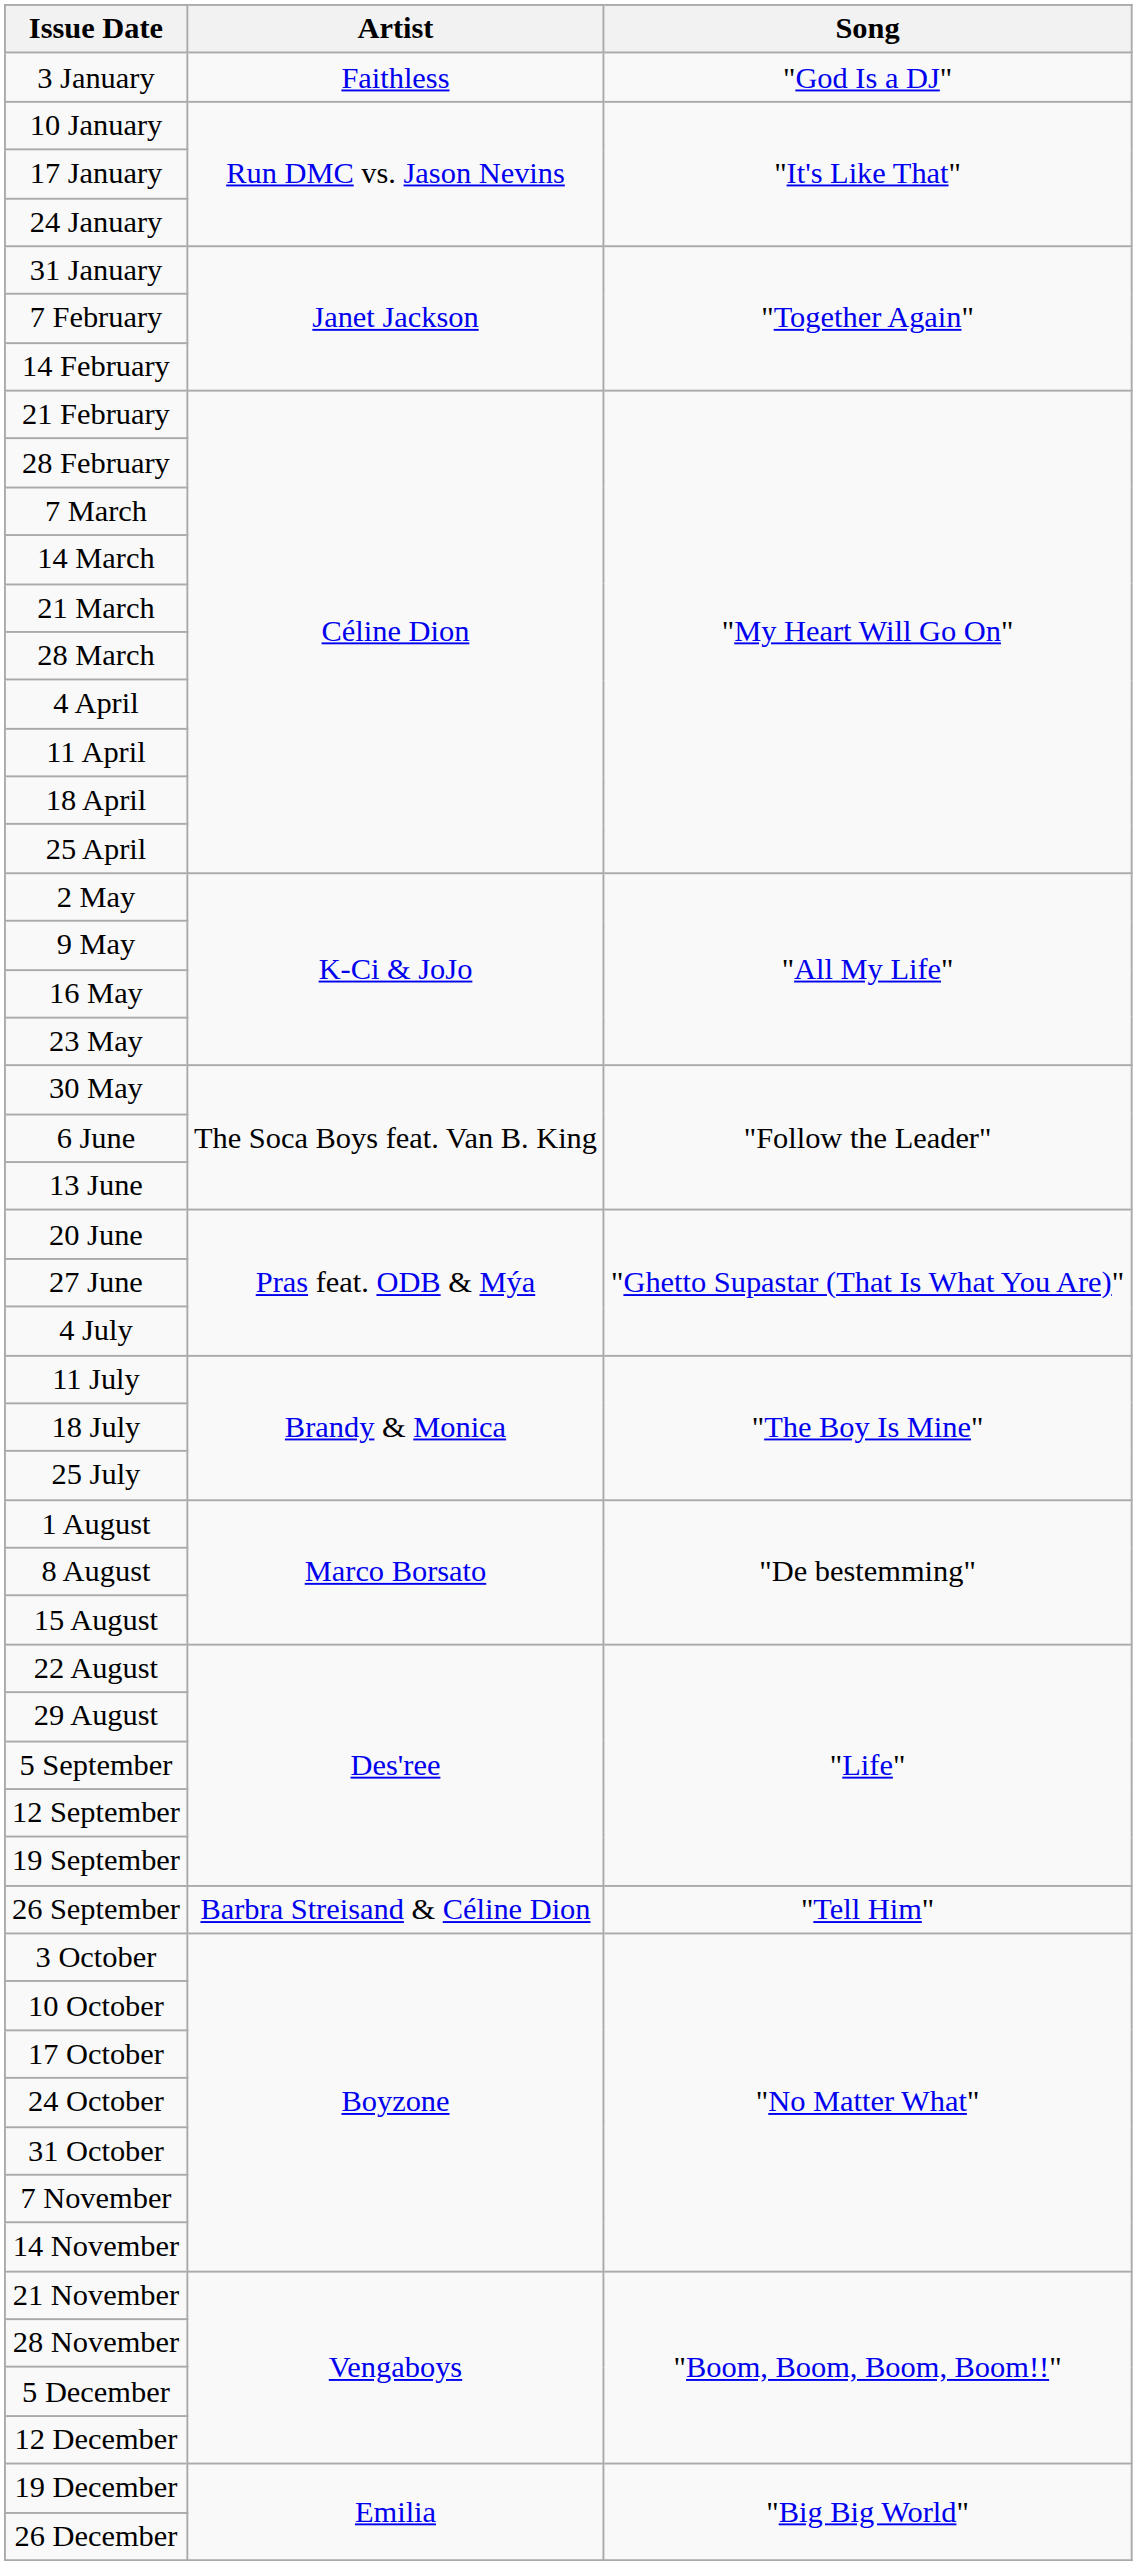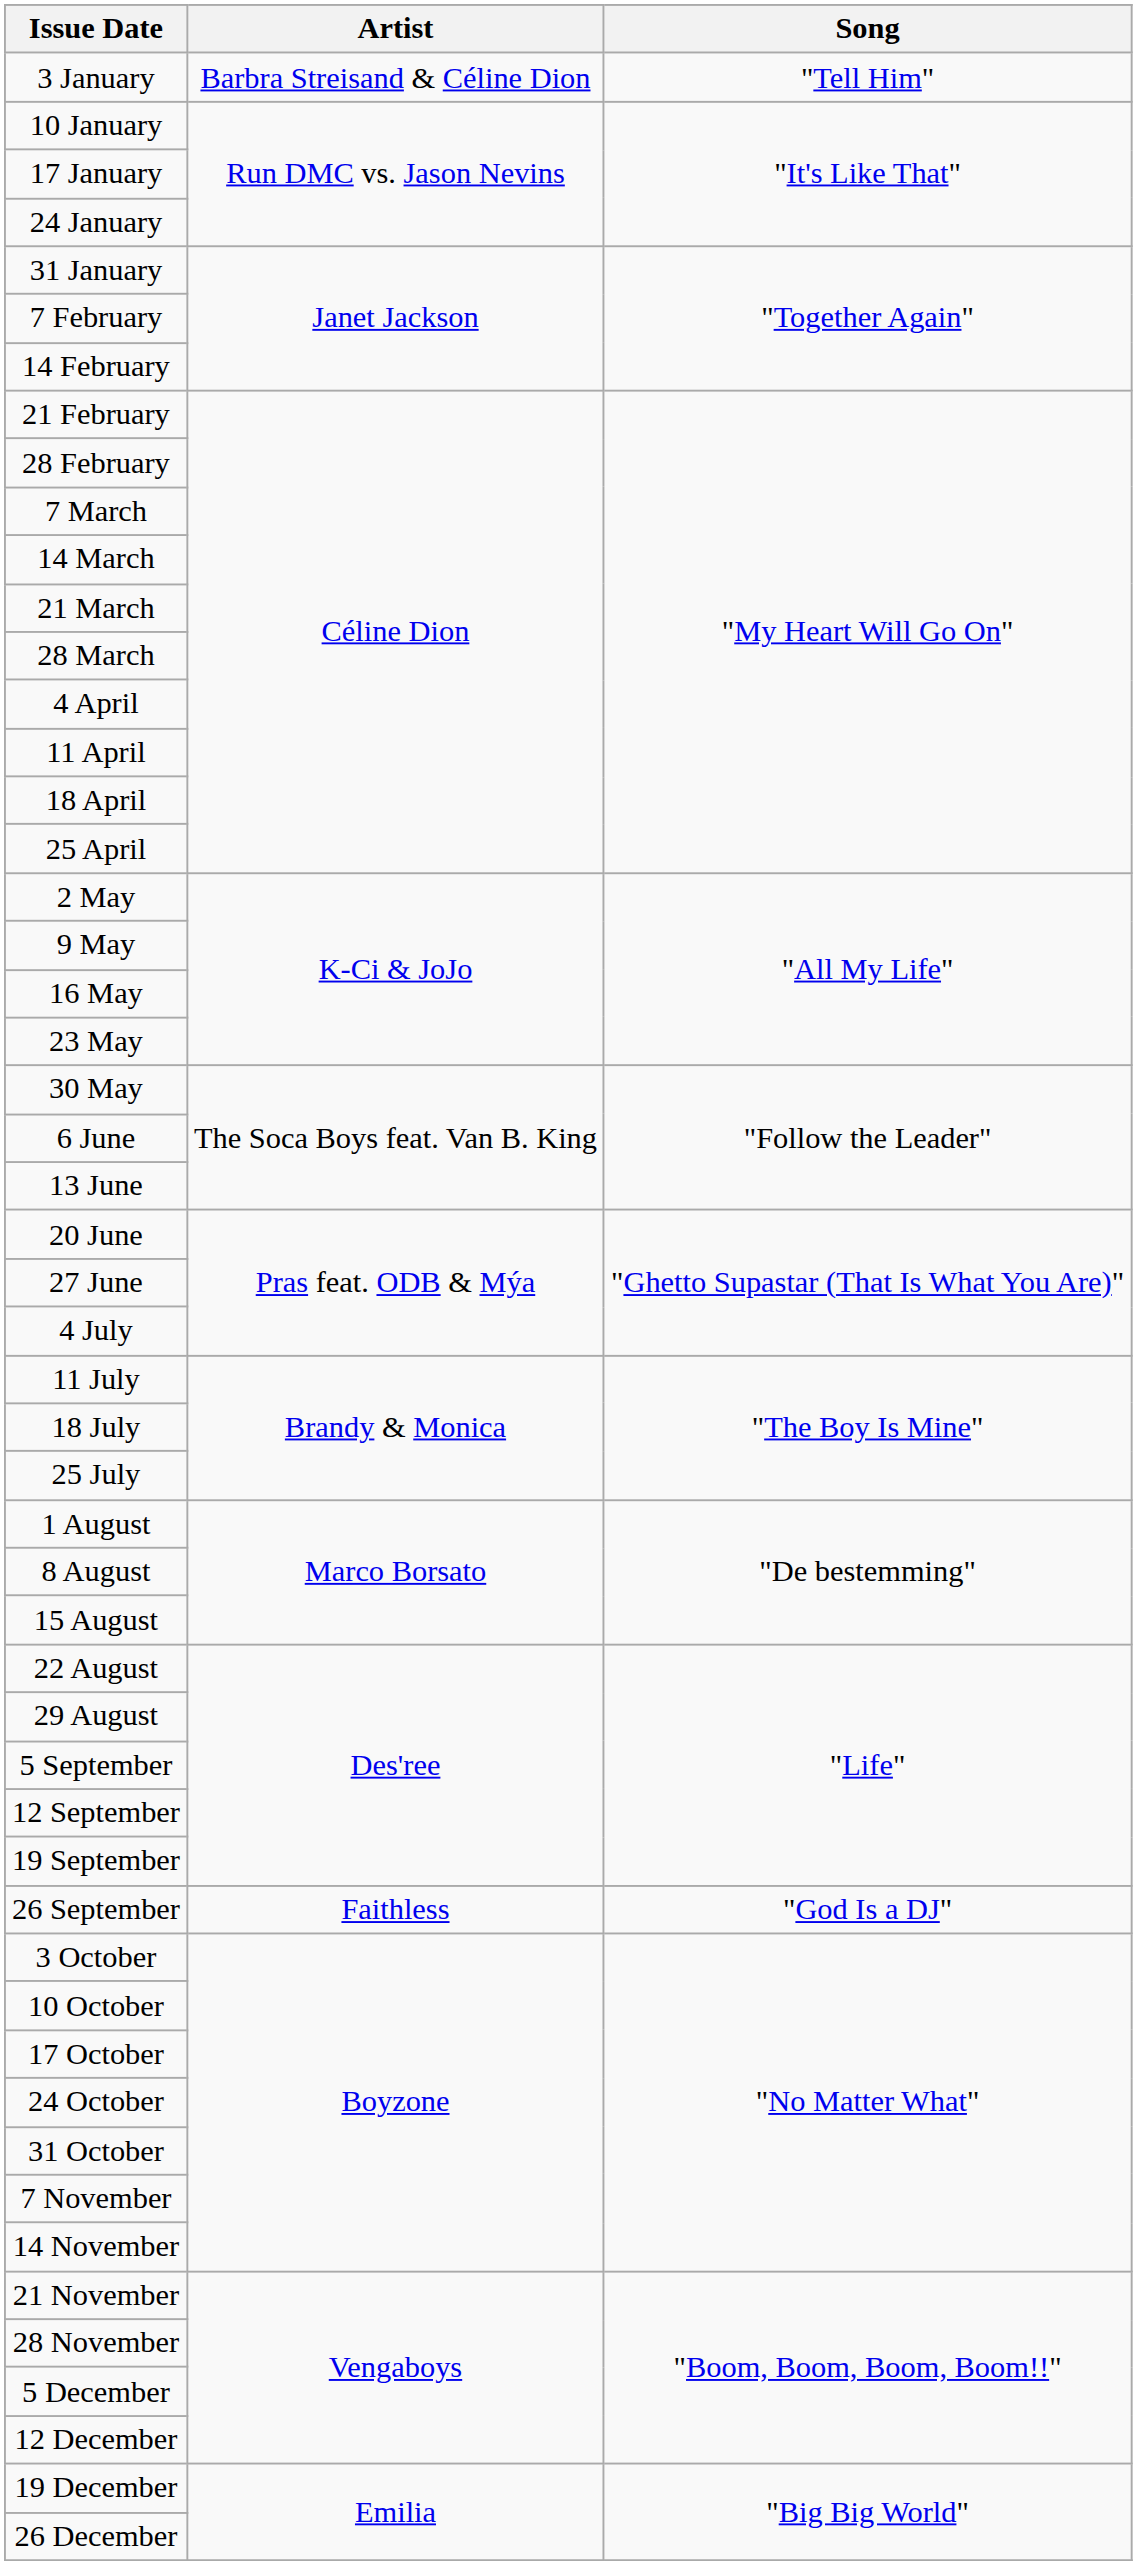3 January | Artist: Faithless -> Barbra Streisand & Céline Dion
3 January | Song: "God Is a DJ" -> "Tell Him"
26 September | Artist: Barbra Streisand & Céline Dion -> Faithless
26 September | Song: "Tell Him" -> "God Is a DJ"
